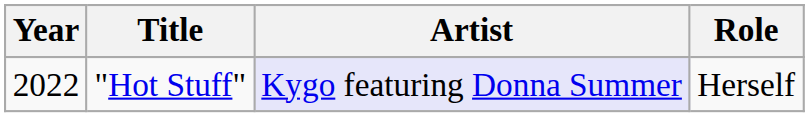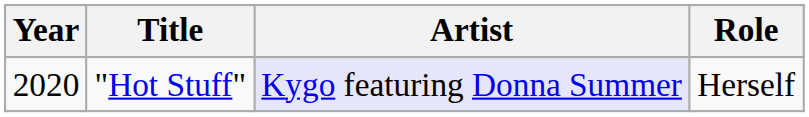"Hot Stuff" | Year: 2022 -> 2020
